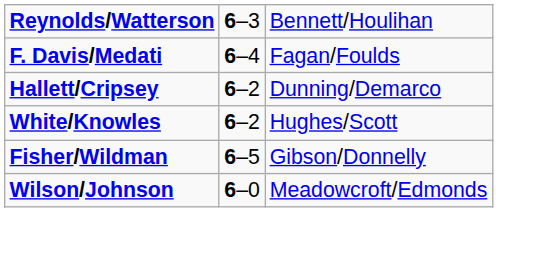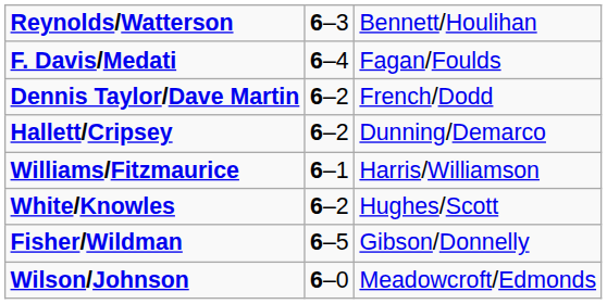+ row: Dennis Taylor/Dave Martin | 6–2 | French/Dodd
+ row: Williams/Fitzmaurice | 6–1 | Harris/Williamson
